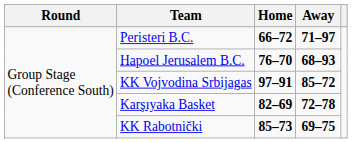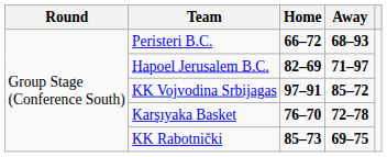Peristeri B.C. | Away: 71–97 -> 68–93
Hapoel Jerusalem B.C. | Home: 76–70 -> 82–69
Hapoel Jerusalem B.C. | Away: 68–93 -> 71–97
Karşıyaka Basket | Home: 82–69 -> 76–70
